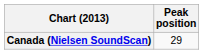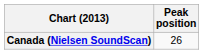Canada (Nielsen SoundScan) | Peak position: 29 -> 26
